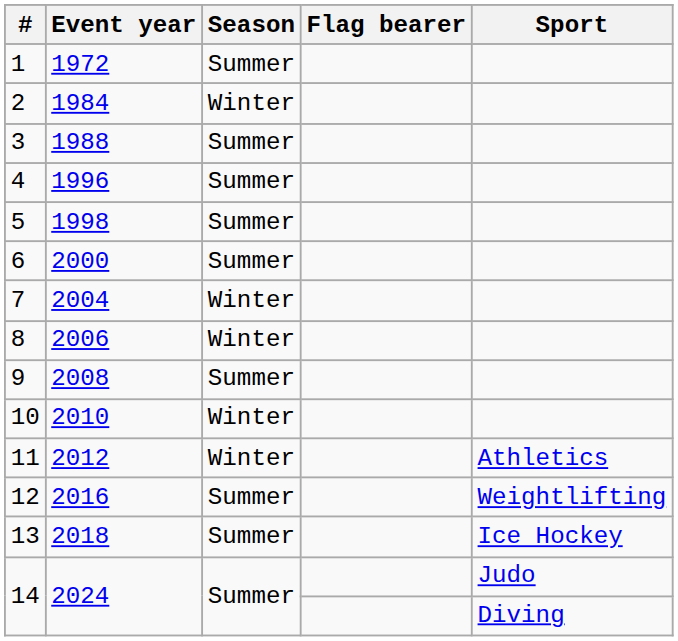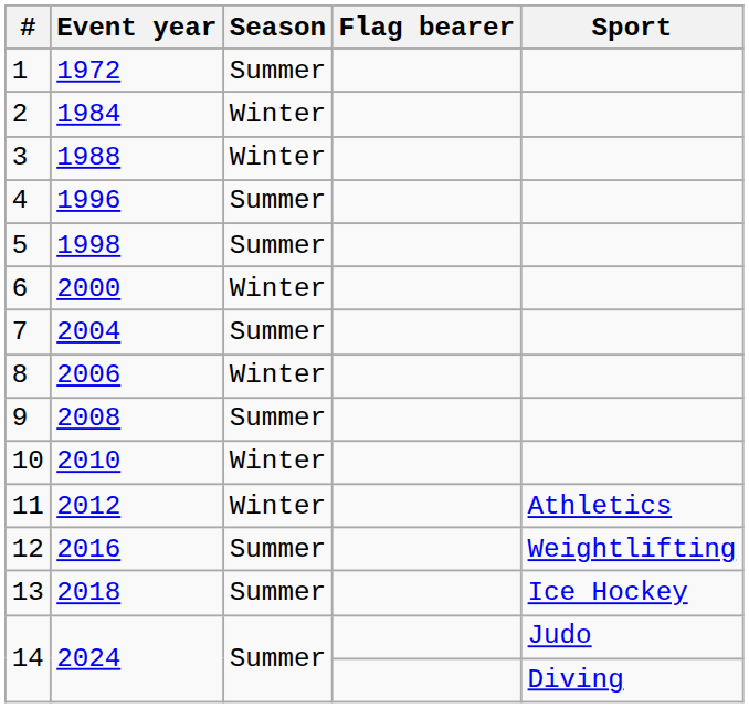3 | Season: Summer -> Winter
6 | Season: Summer -> Winter
7 | Season: Winter -> Summer
